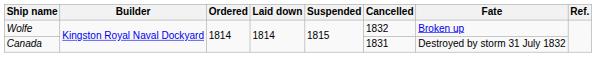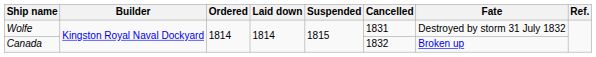Wolfe | Cancelled: 1832 -> 1831
Wolfe | Fate: Broken up -> Destroyed by storm 31 July 1832
Canada | Cancelled: 1831 -> 1832
Canada | Fate: Destroyed by storm 31 July 1832 -> Broken up
